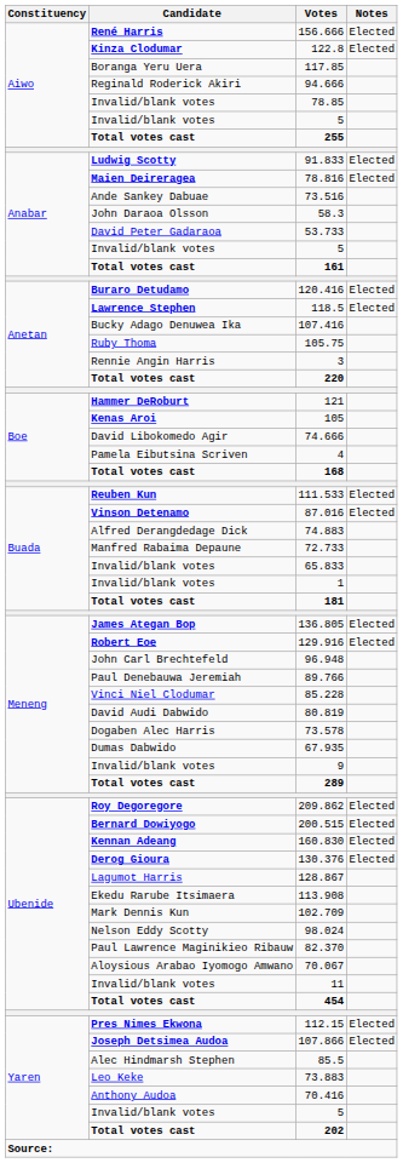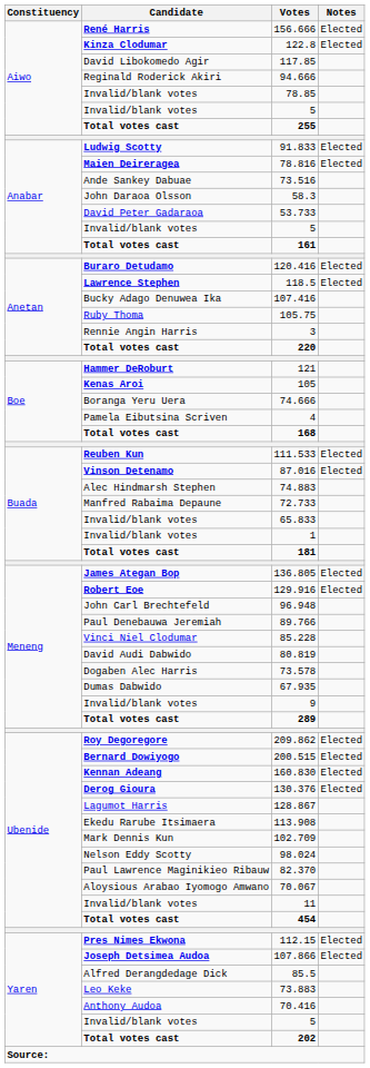117.85 | Candidate: Boranga Yeru Uera -> David Libokomedo Agir
74.666 | Candidate: David Libokomedo Agir -> Boranga Yeru Uera
74.883 | Candidate: Alfred Derangdedage Dick -> Alec Hindmarsh Stephen
85.5 | Candidate: Alec Hindmarsh Stephen -> Alfred Derangdedage Dick
